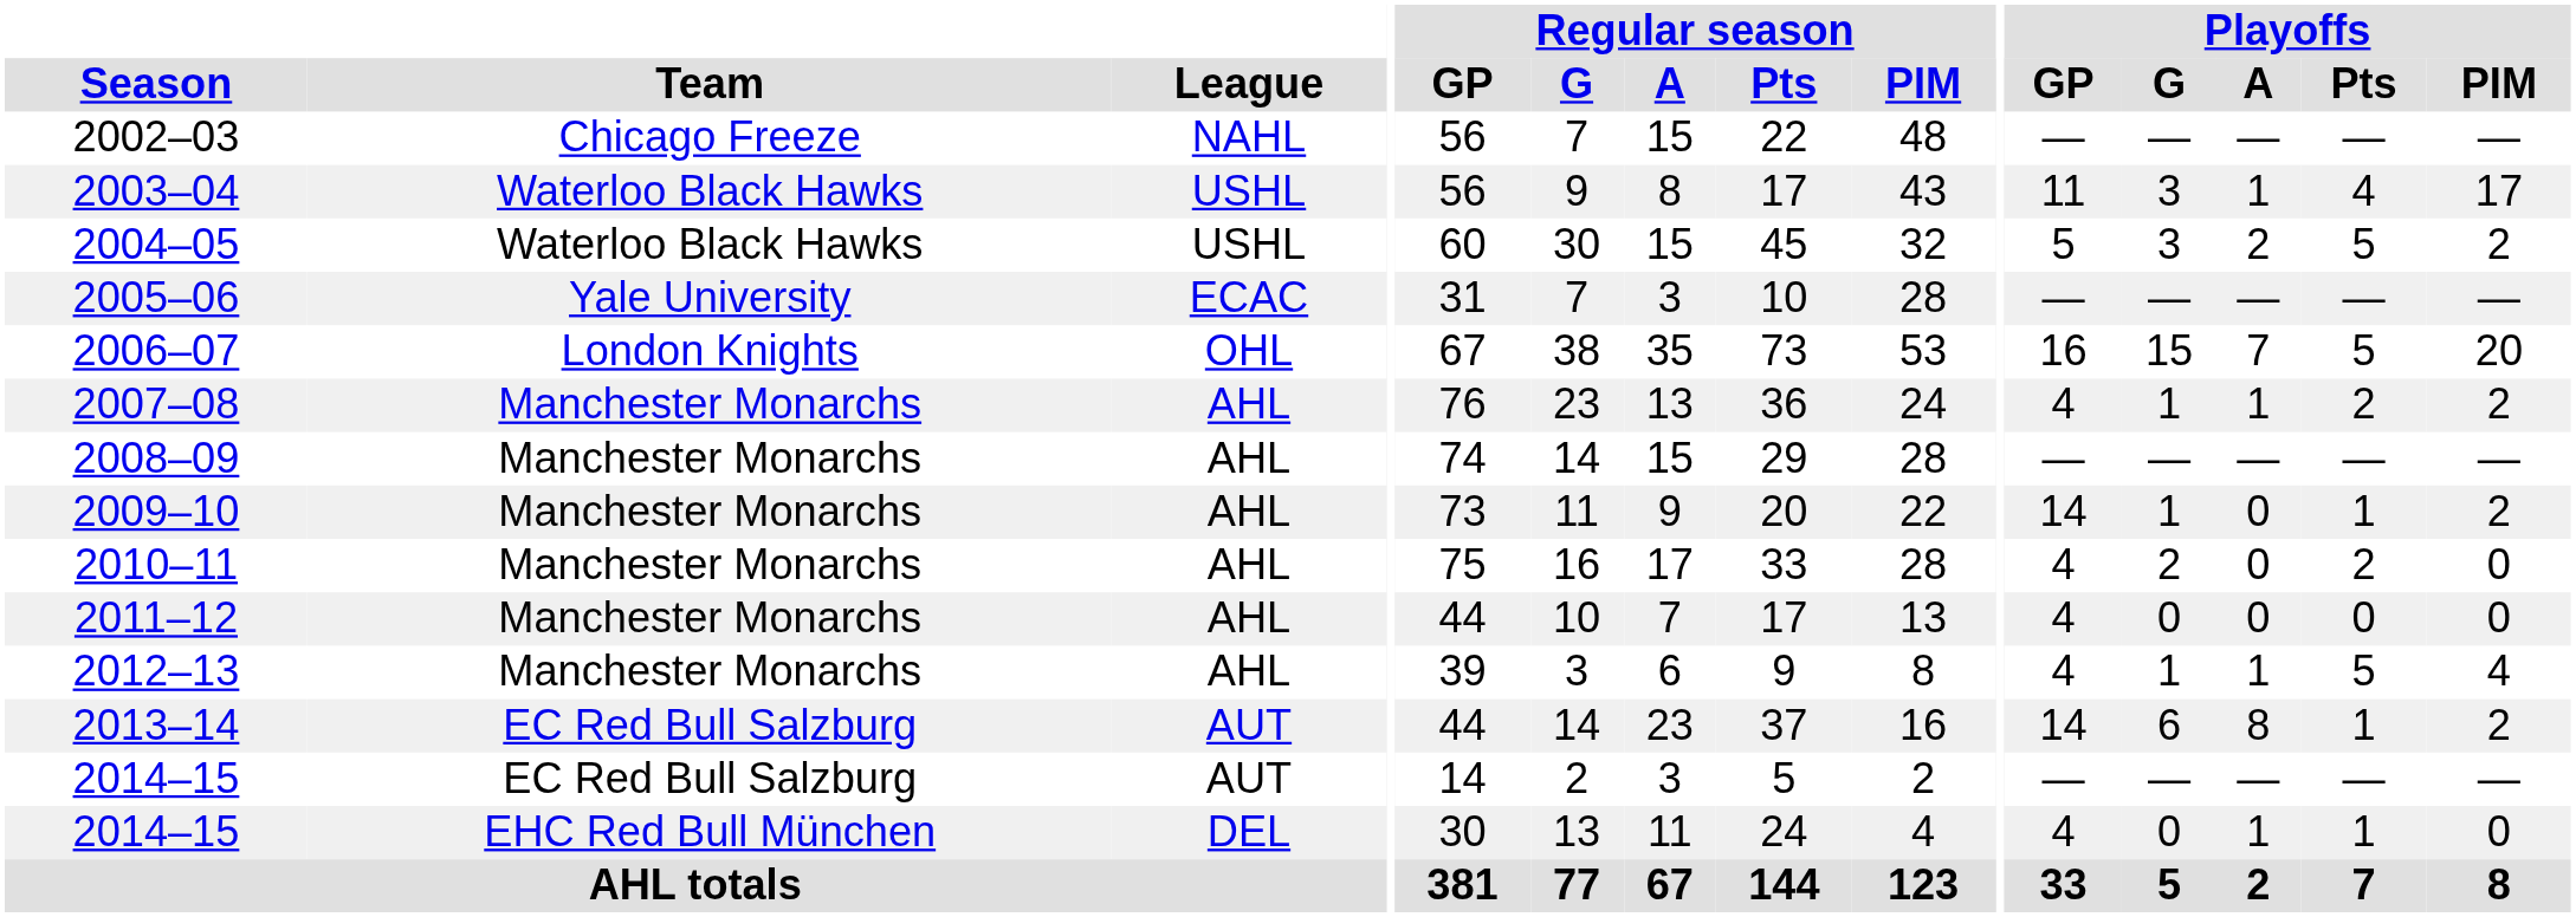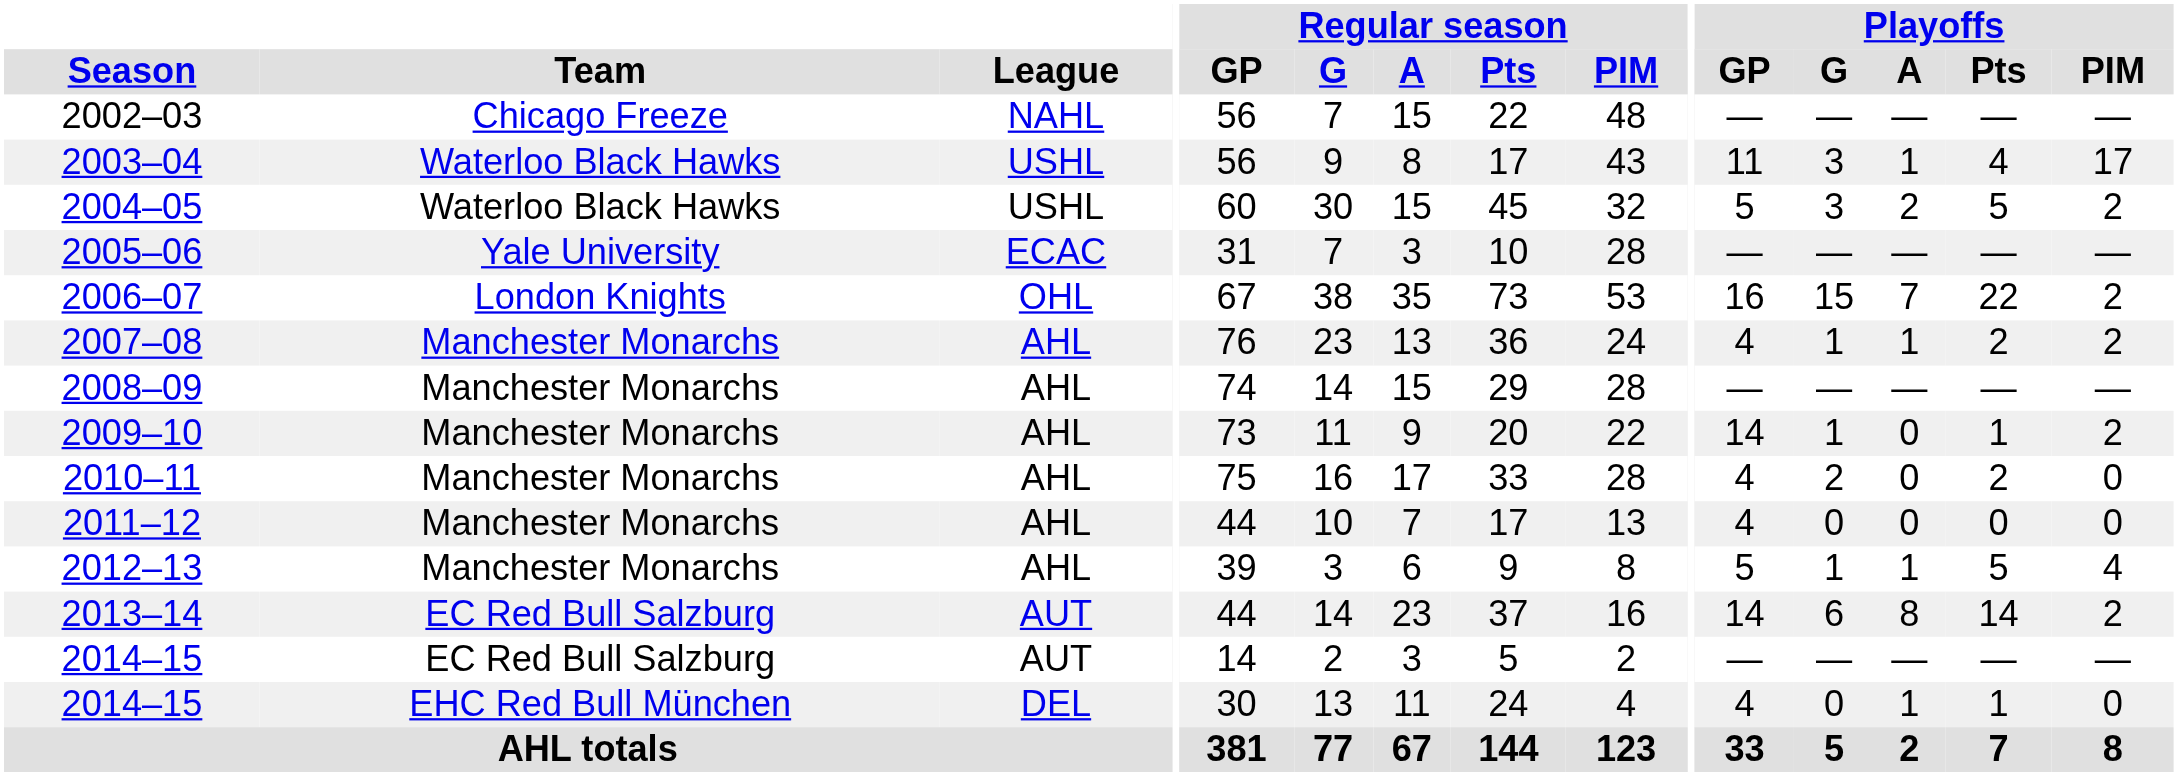2006–07 | Playoffs / Pts: 5 -> 22
2006–07 | Playoffs / PIM: 20 -> 2
2012–13 | Playoffs / GP: 4 -> 5
2013–14 | Playoffs / Pts: 1 -> 14
